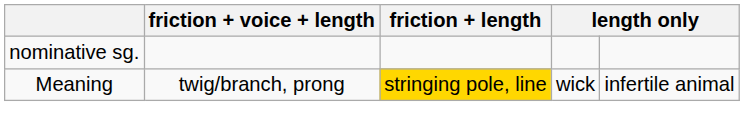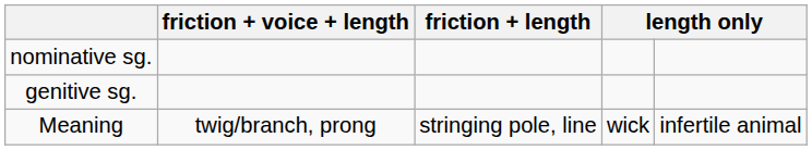+ row: genitive sg.
Meaning | friction + length: gold background -> no background
